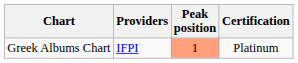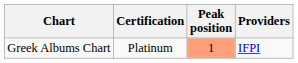columns swapped: Providers <-> Certification
